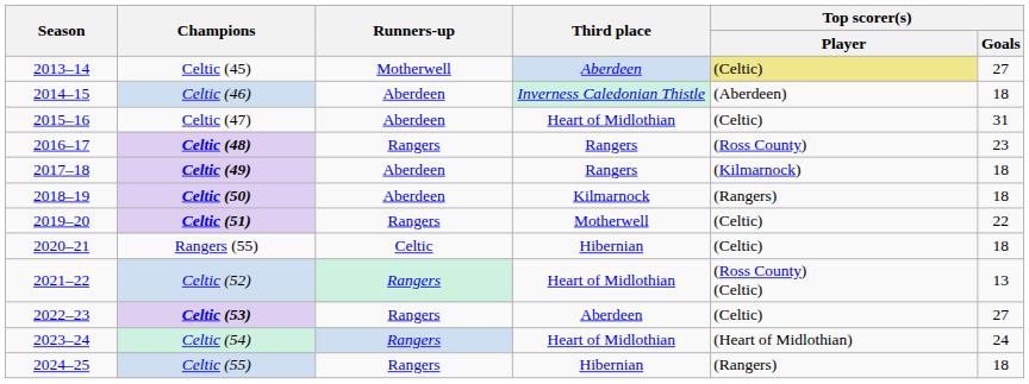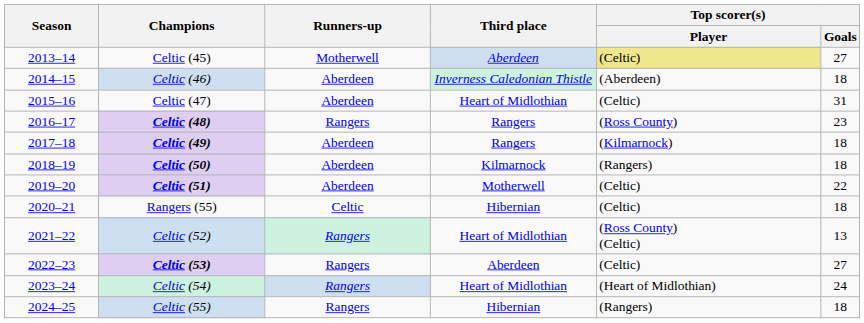Celtic (51) | Runners-up: Rangers -> Aberdeen
